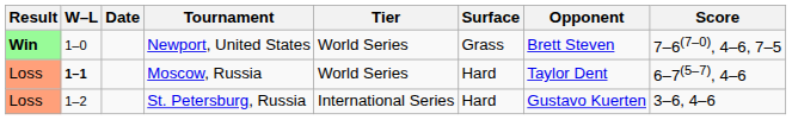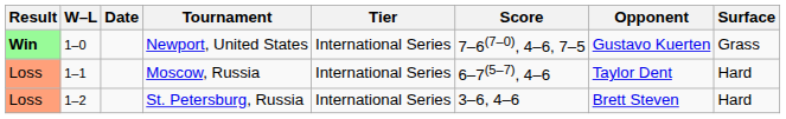columns swapped: Surface <-> Score
Newport, United States | Tier: World Series -> International Series
Newport, United States | Opponent: Brett Steven -> Gustavo Kuerten
Moscow, Russia | W–L: bold -> normal
Moscow, Russia | Tier: World Series -> International Series
St. Petersburg, Russia | Opponent: Gustavo Kuerten -> Brett Steven
